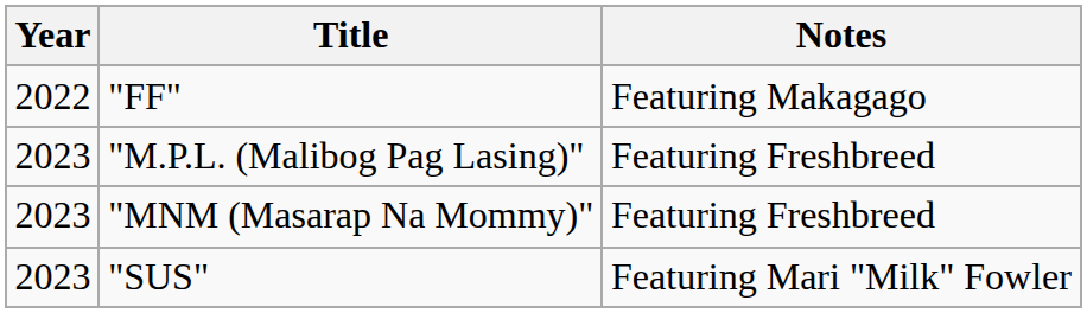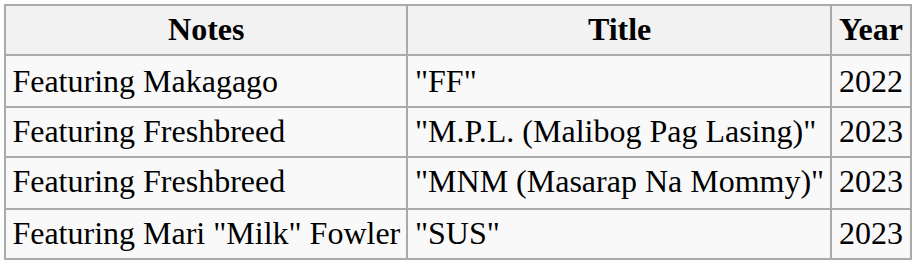columns swapped: Year <-> Notes
